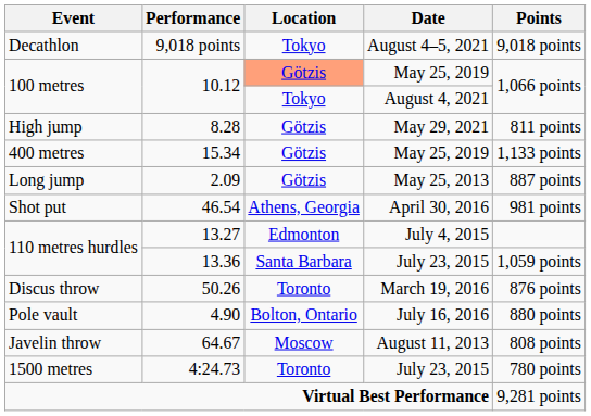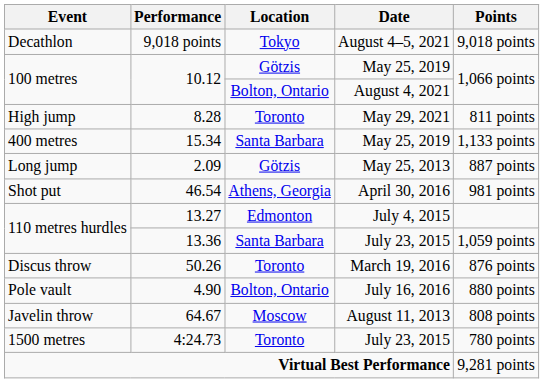10.12 / May 25, 2019 | Location: lightsalmon background -> no background
10.12 / August 4, 2021 | Location: Tokyo -> Bolton, Ontario
8.28 | Location: Götzis -> Toronto
15.34 | Location: Götzis -> Santa Barbara
